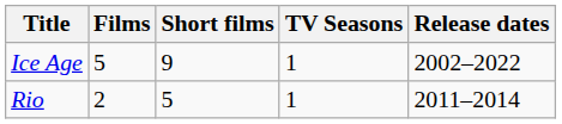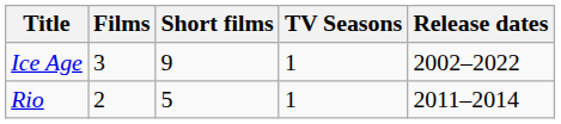Ice Age | Films: 5 -> 3
